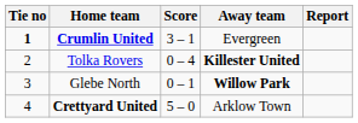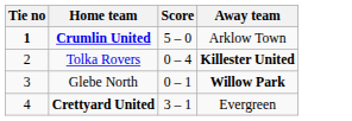- column: Report
Crumlin United | Score: 3 – 1 -> 5 – 0
Crumlin United | Away team: Evergreen -> Arklow Town
Crettyard United | Score: 5 – 0 -> 3 – 1
Crettyard United | Away team: Arklow Town -> Evergreen
